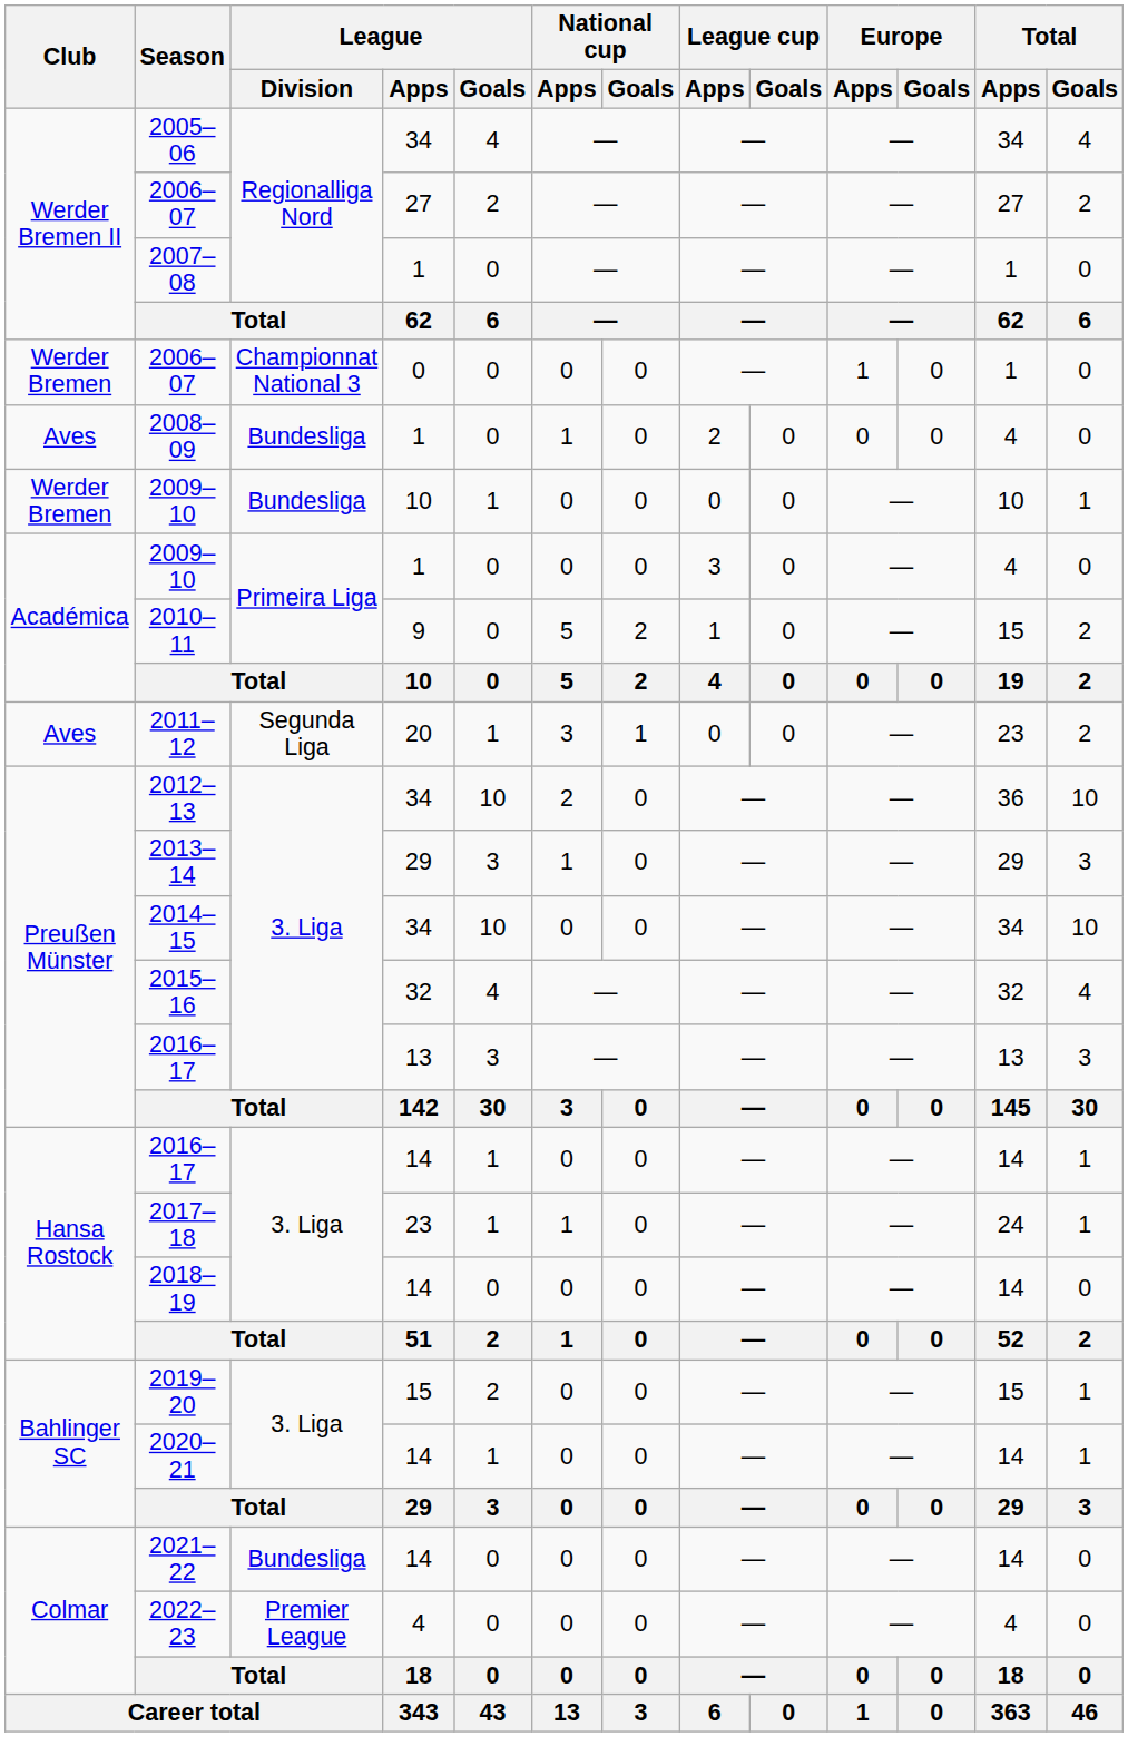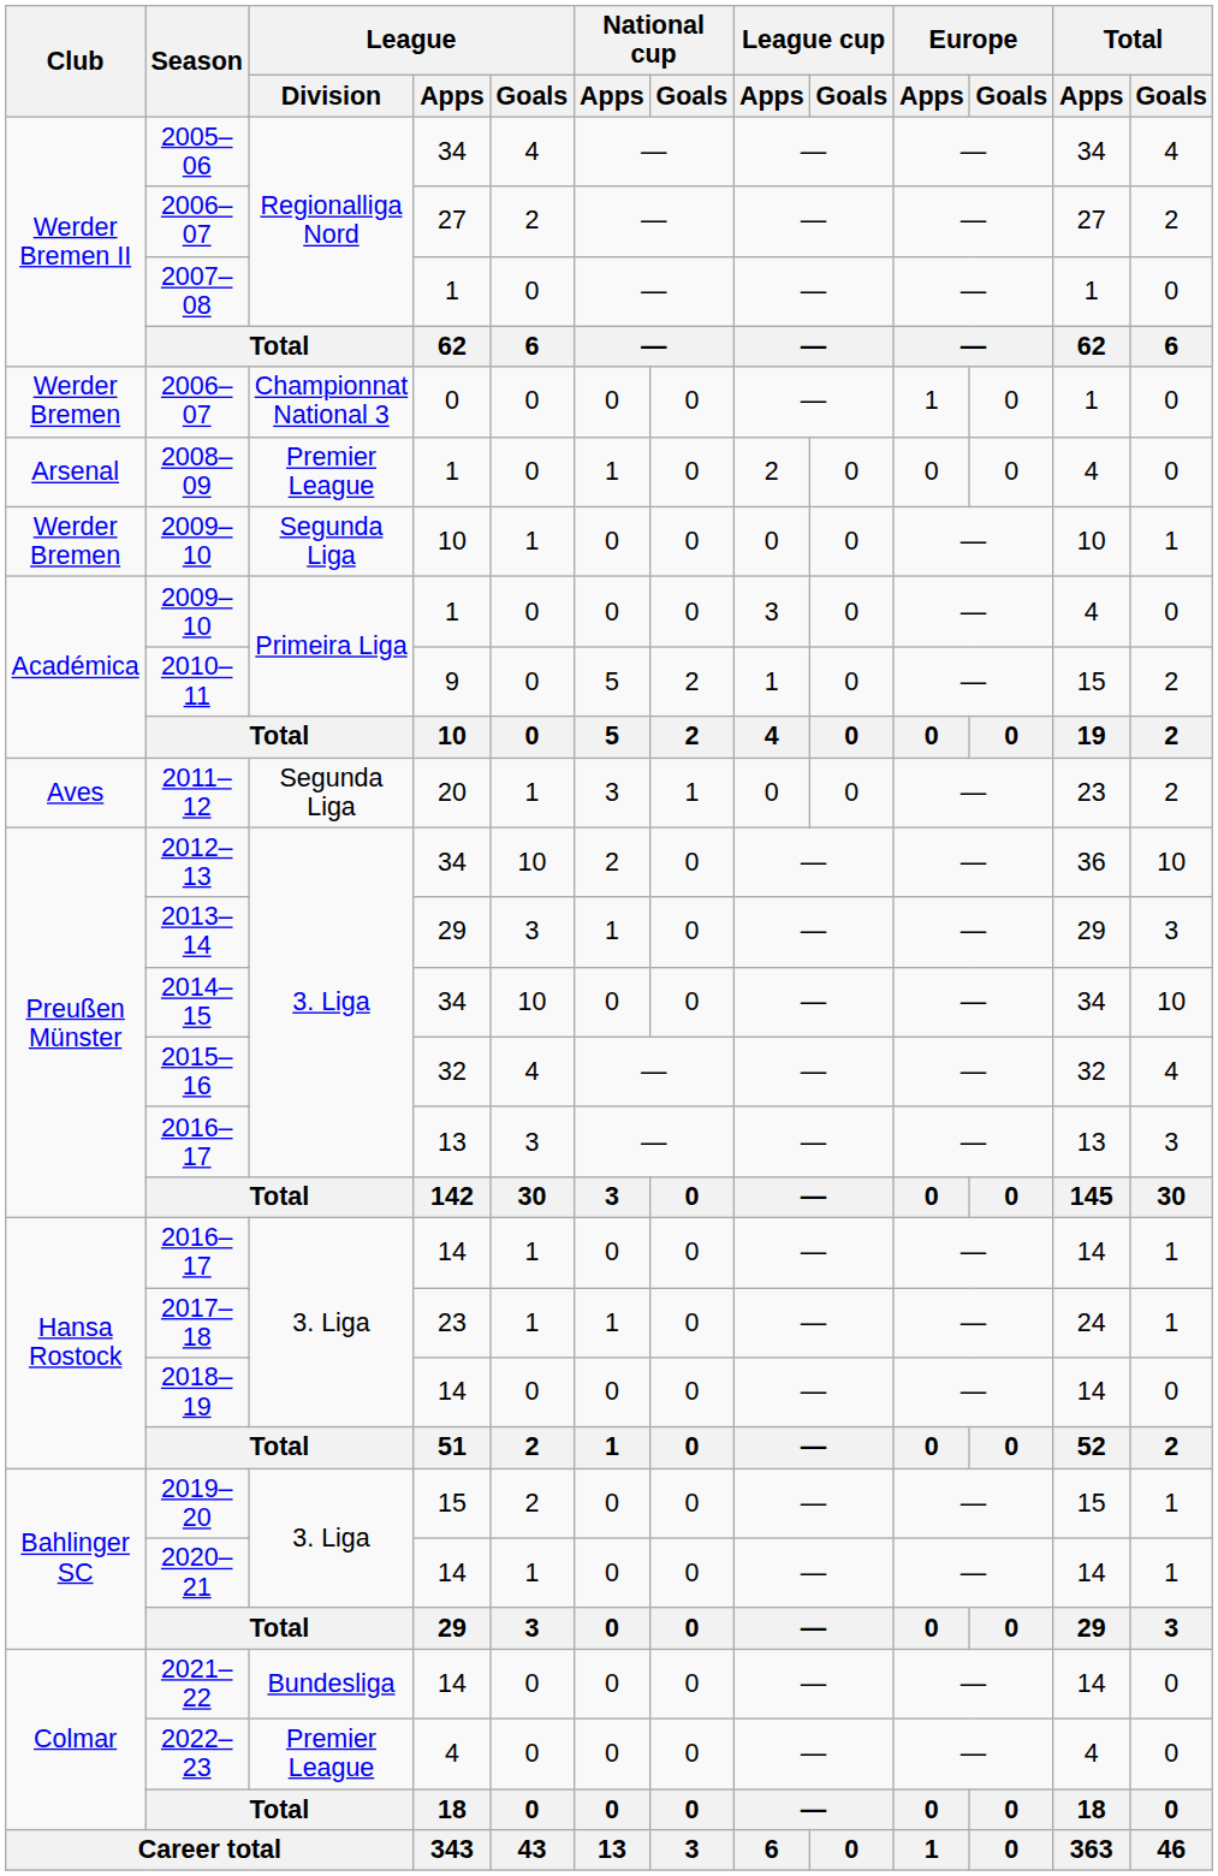2008–09 | Club: Aves -> Arsenal
2008–09 | League / Division: Bundesliga -> Premier League
2009–10 / 10 | League / Division: Bundesliga -> Segunda Liga
